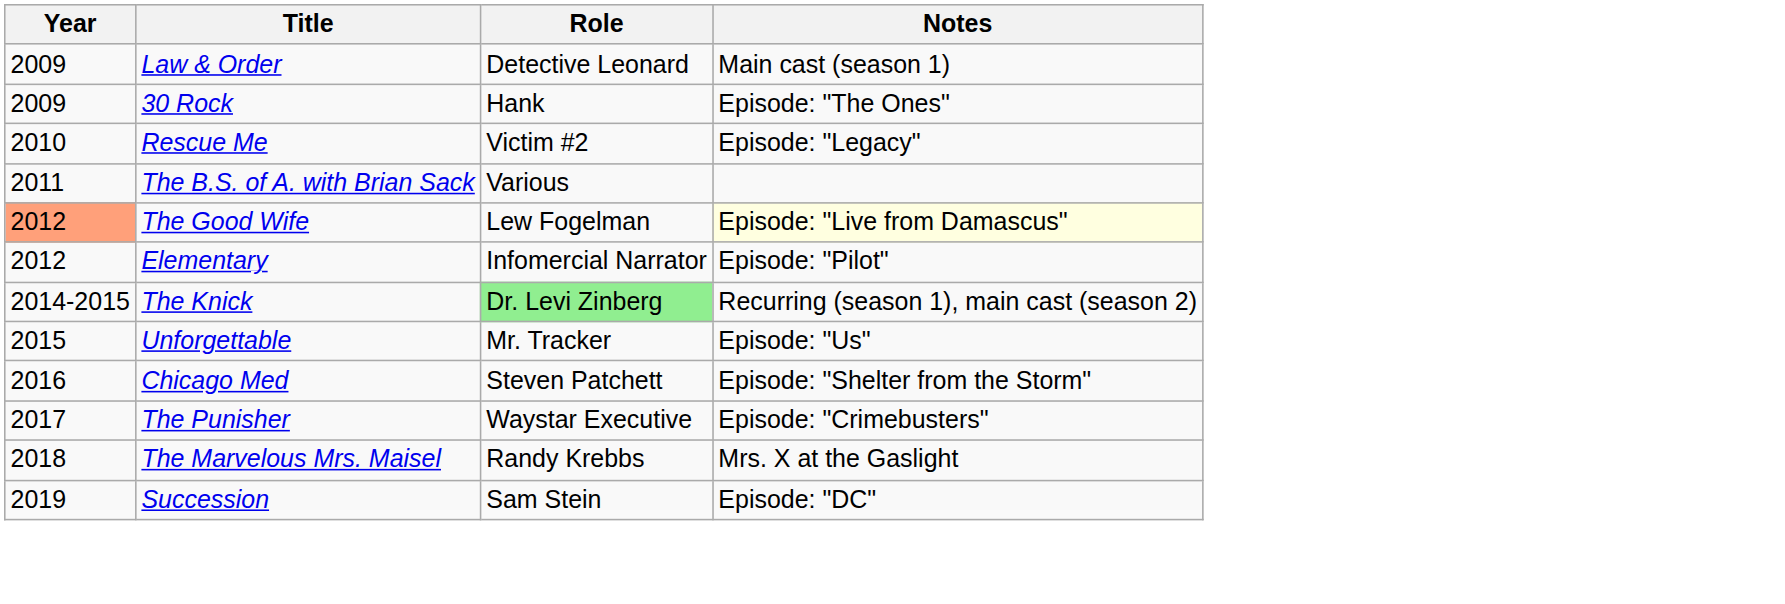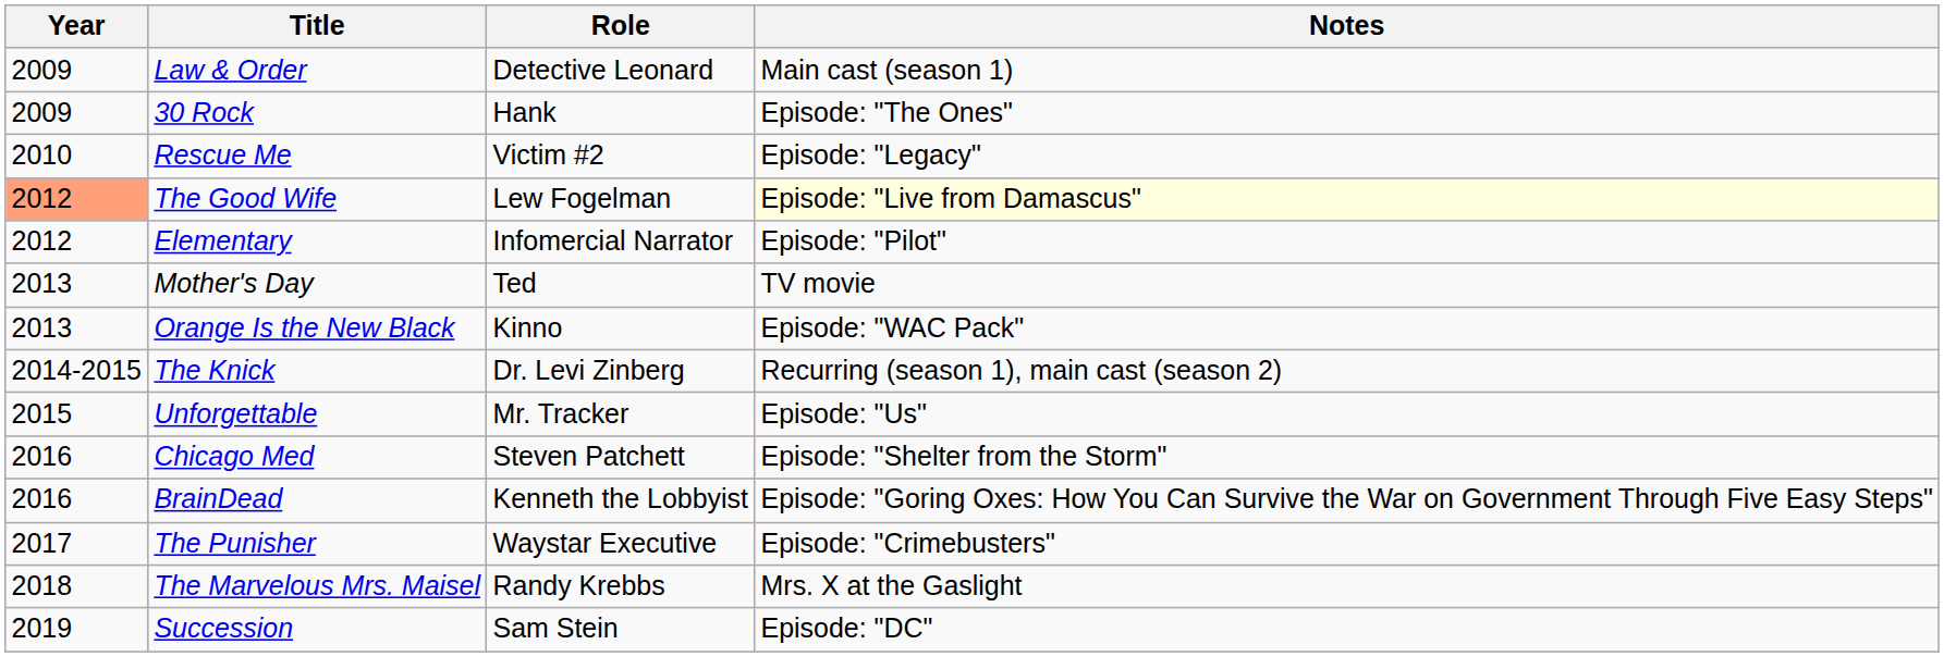- row: 2011 | The B.S. of A. with Brian Sack | Various
+ row: 2013 | Mother's Day | Ted | TV movie
+ row: 2013 | Orange Is the New Black | Kinno | Episode: "WAC Pack"
The Knick | Role: lightgreen background -> no background
+ row: 2016 | BrainDead | Kenneth the Lobbyist | Episode: "Goring Oxes: How You Can Survive the War on Government Through Five Easy Steps"
